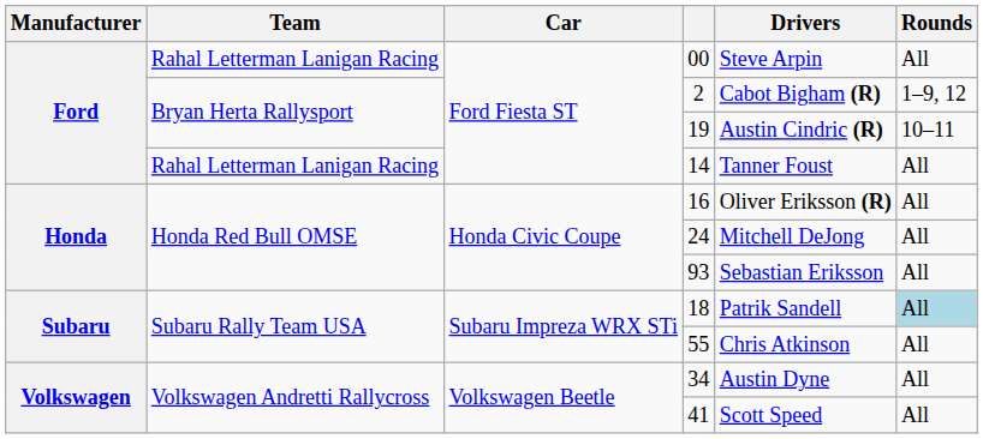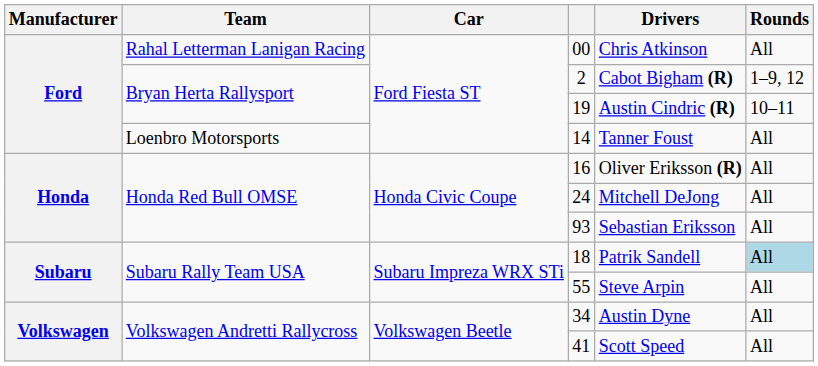00 | Drivers: Steve Arpin -> Chris Atkinson
14 | Team: Rahal Letterman Lanigan Racing -> Loenbro Motorsports
55 | Drivers: Chris Atkinson -> Steve Arpin
